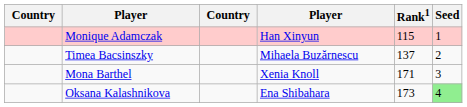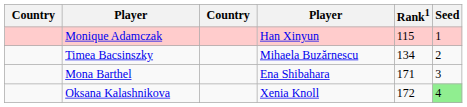Timea Bacsinszky | Rank1: 137 -> 134
Mona Barthel | column 4: Xenia Knoll -> Ena Shibahara
Oksana Kalashnikova | column 4: Ena Shibahara -> Xenia Knoll
Oksana Kalashnikova | Rank1: 173 -> 172
